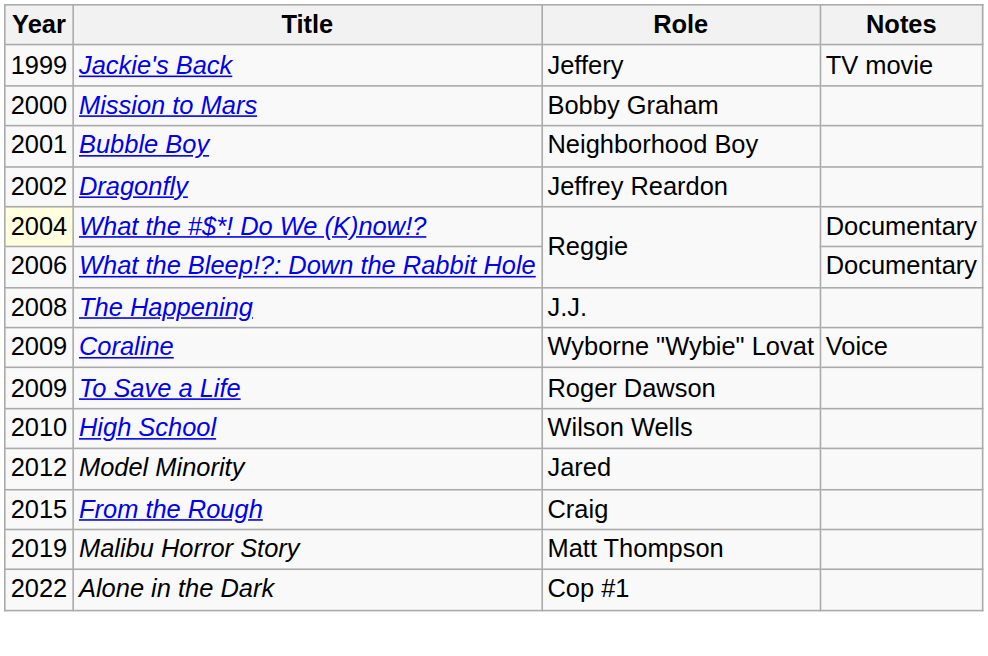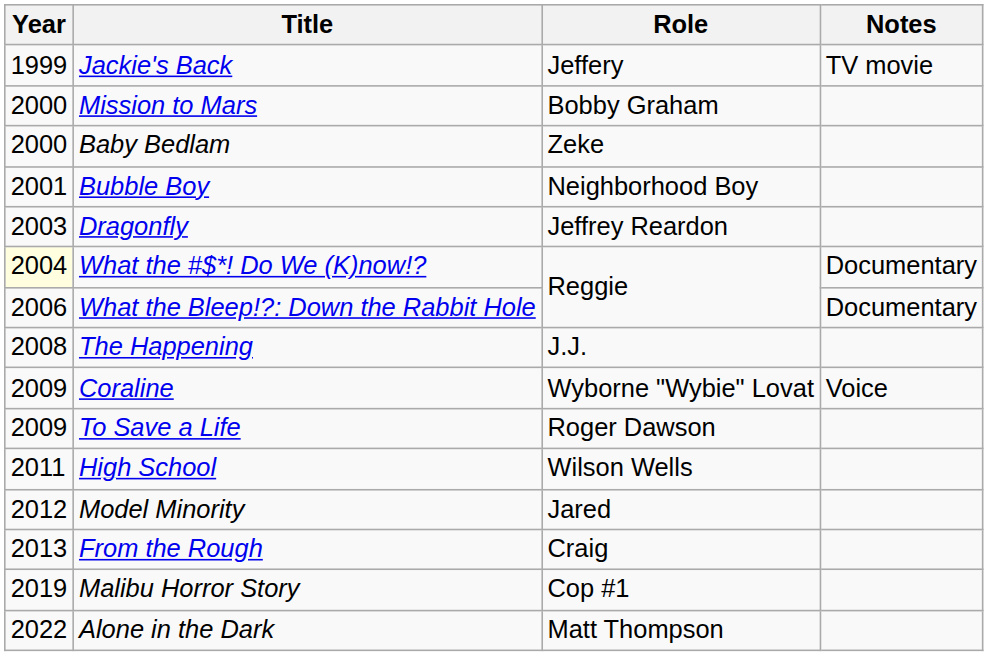+ row: 2000 | Baby Bedlam | Zeke
Dragonfly | Year: 2002 -> 2003
High School | Year: 2010 -> 2011
From the Rough | Year: 2015 -> 2013
Malibu Horror Story | Role: Matt Thompson -> Cop #1
Alone in the Dark | Role: Cop #1 -> Matt Thompson
